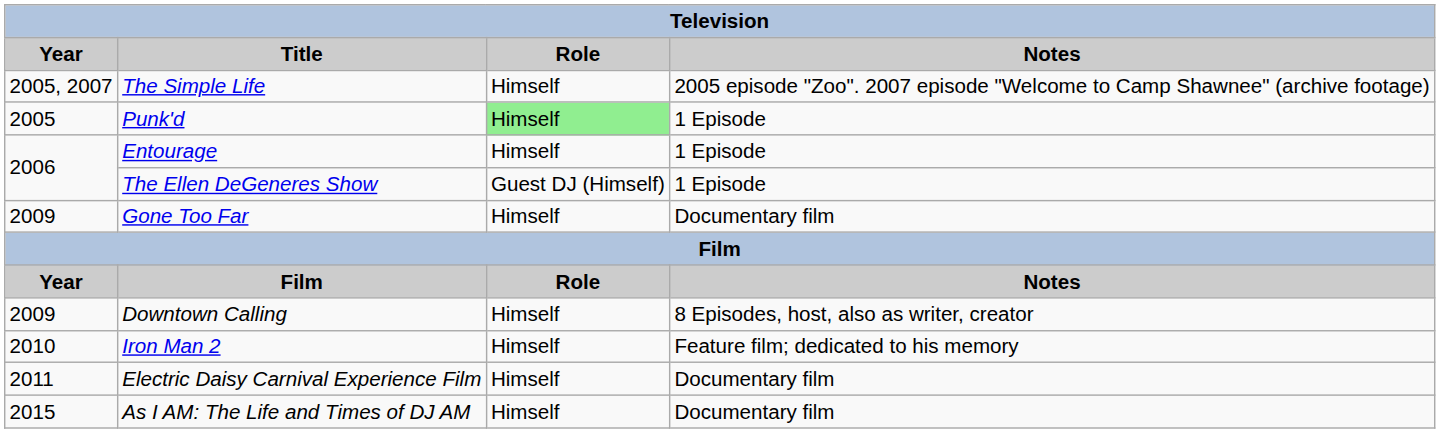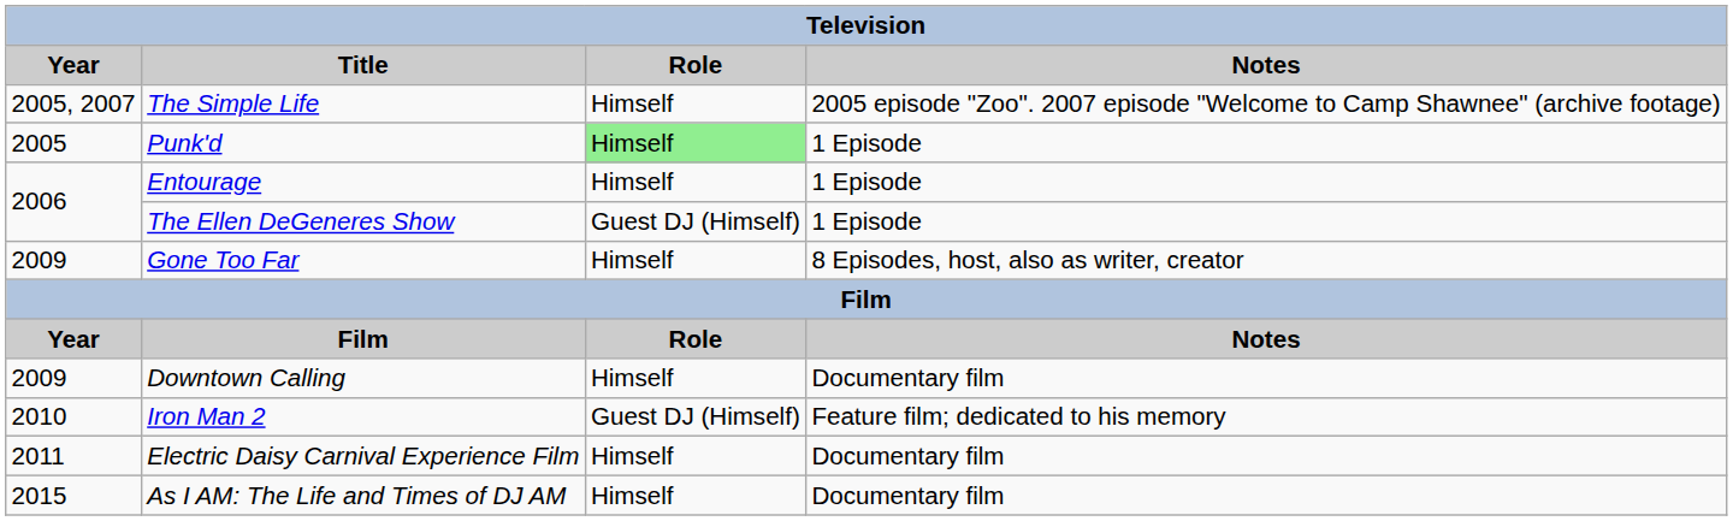Gone Too Far | Notes: Documentary film -> 8 Episodes, host, also as writer, creator
Downtown Calling | Notes: 8 Episodes, host, also as writer, creator -> Documentary film
Iron Man 2 | Role: Himself -> Guest DJ (Himself)
